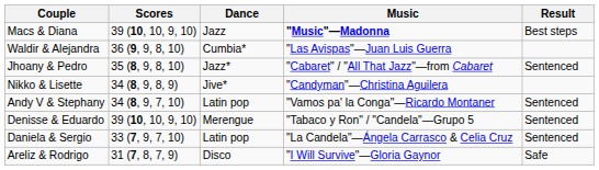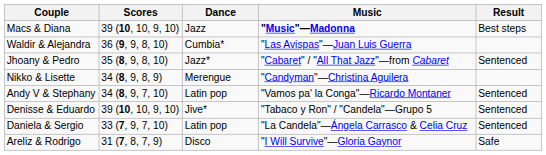Nikko & Lisette | Dance: Jive* -> Merengue
Denisse & Eduardo | Dance: Merengue -> Jive*
